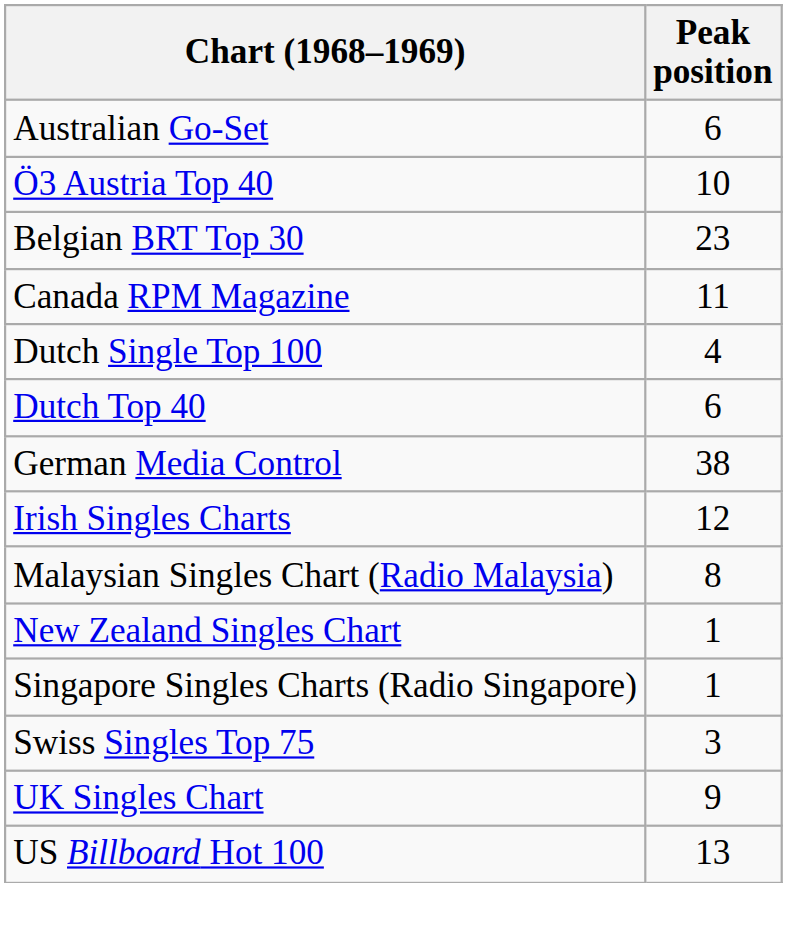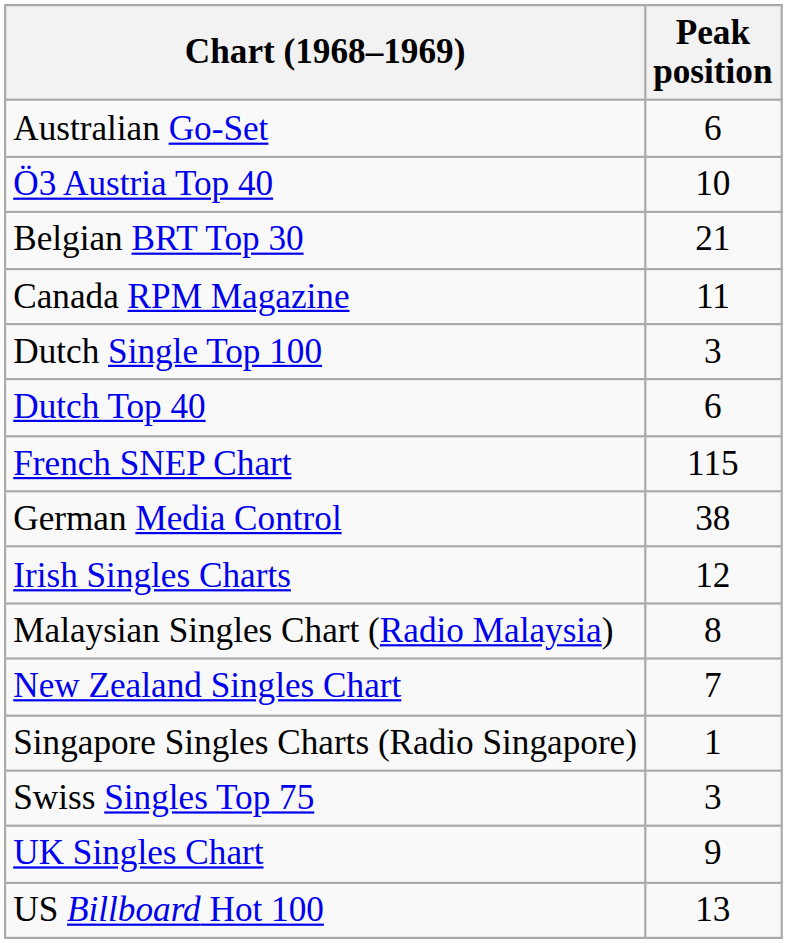Belgian BRT Top 30 | Peak position: 23 -> 21
Dutch Single Top 100 | Peak position: 4 -> 3
+ row: French SNEP Chart | 115
New Zealand Singles Chart | Peak position: 1 -> 7
